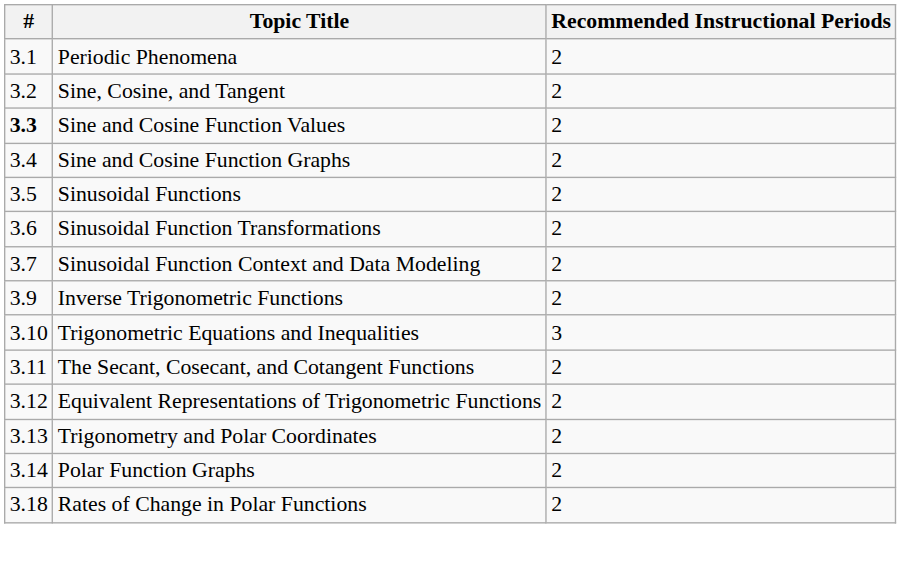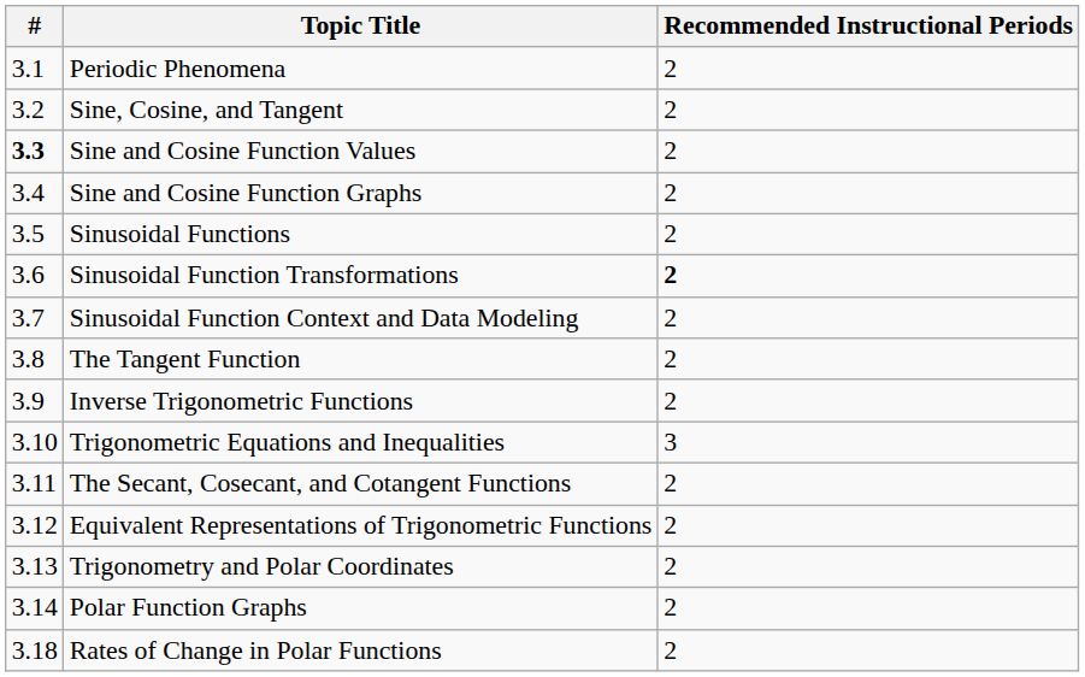Sinusoidal Function Transformations | Recommended Instructional Periods: normal -> bold
+ row: 3.8 | The Tangent Function | 2
